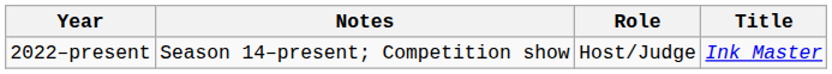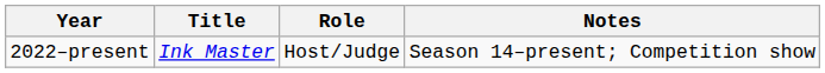columns swapped: Title <-> Notes
